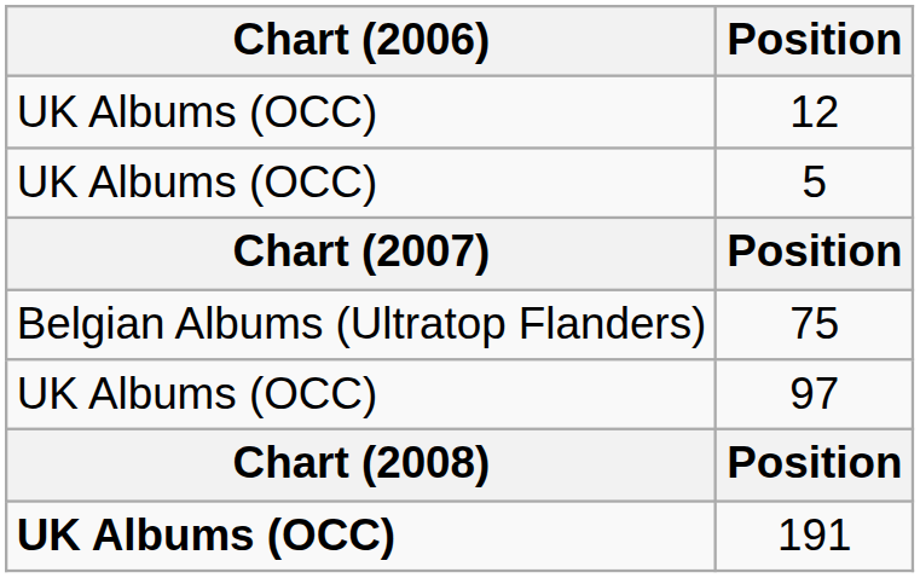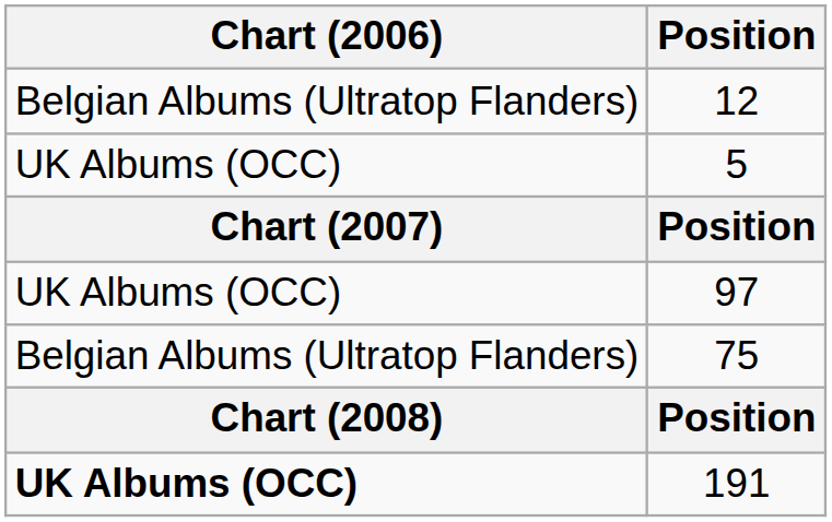12 | Chart (2006): UK Albums (OCC) -> Belgian Albums (Ultratop Flanders)
rows swapped: 75 <-> 97
